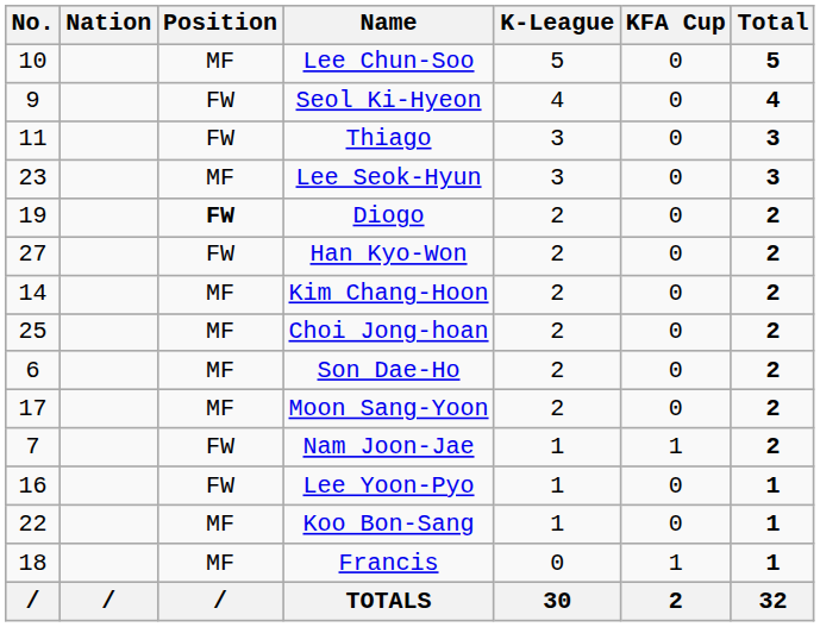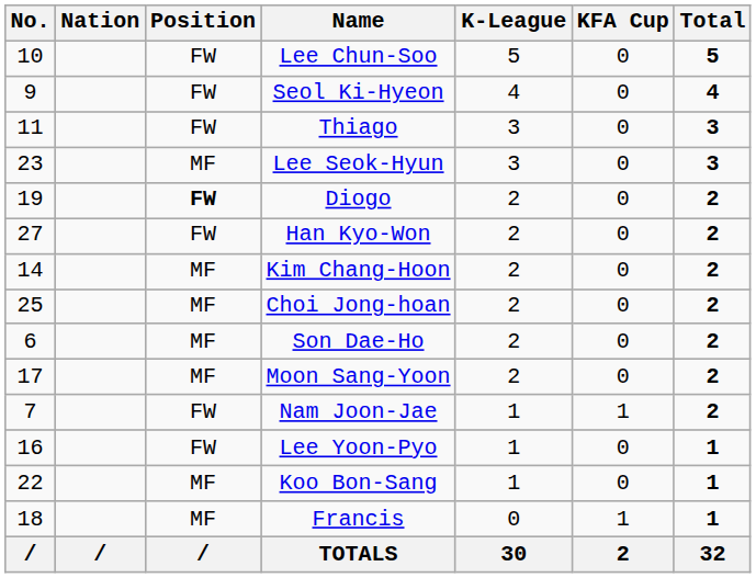Lee Chun-Soo | Position: MF -> FW
